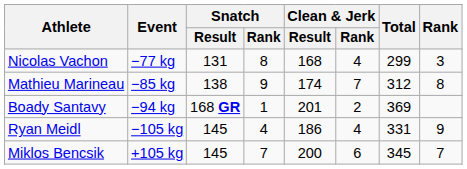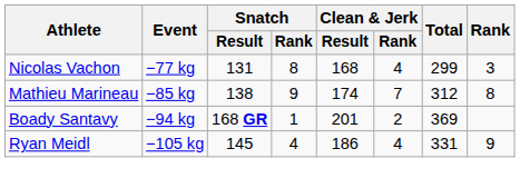- row: Miklos Bencsik | +105 kg | 145 | 7 | 200 | 6 | 345 | 7
